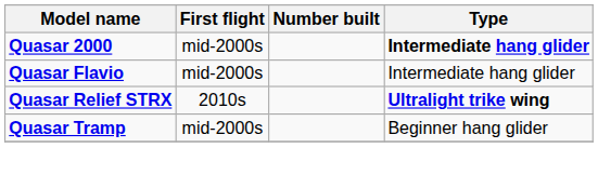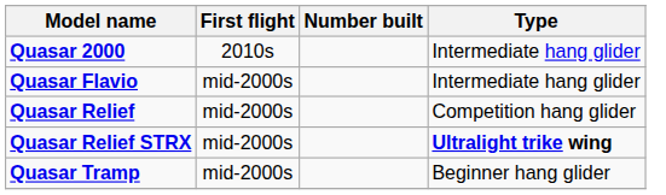Quasar 2000 | First flight: mid-2000s -> 2010s
Quasar 2000 | Type: bold -> normal
+ row: Quasar Relief | mid-2000s | Competition hang glider
Quasar Relief STRX | First flight: 2010s -> mid-2000s
